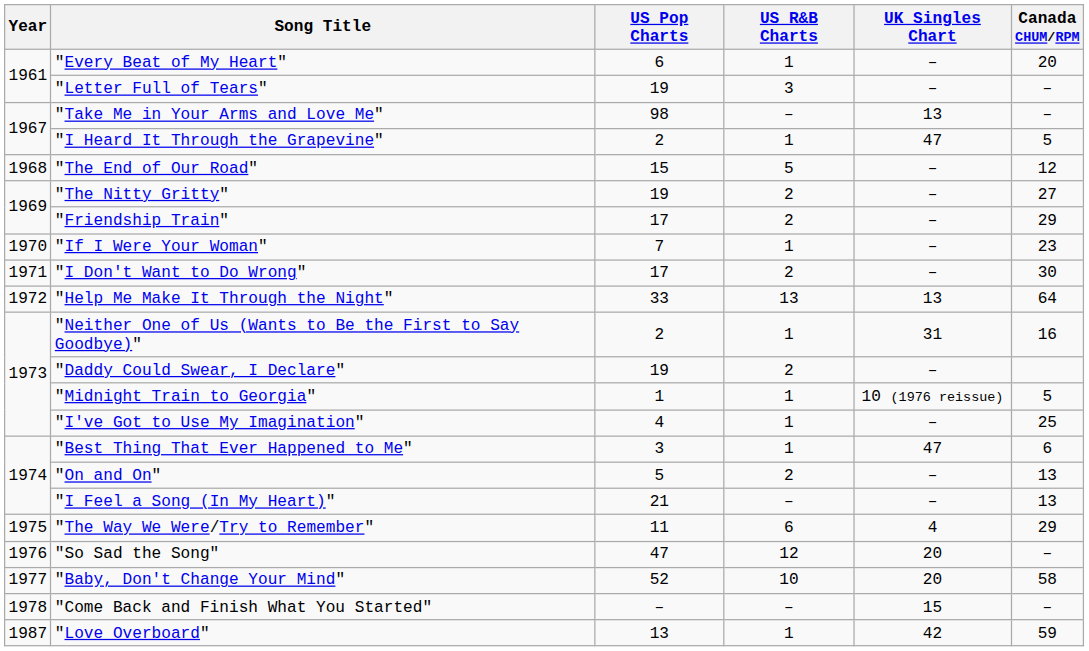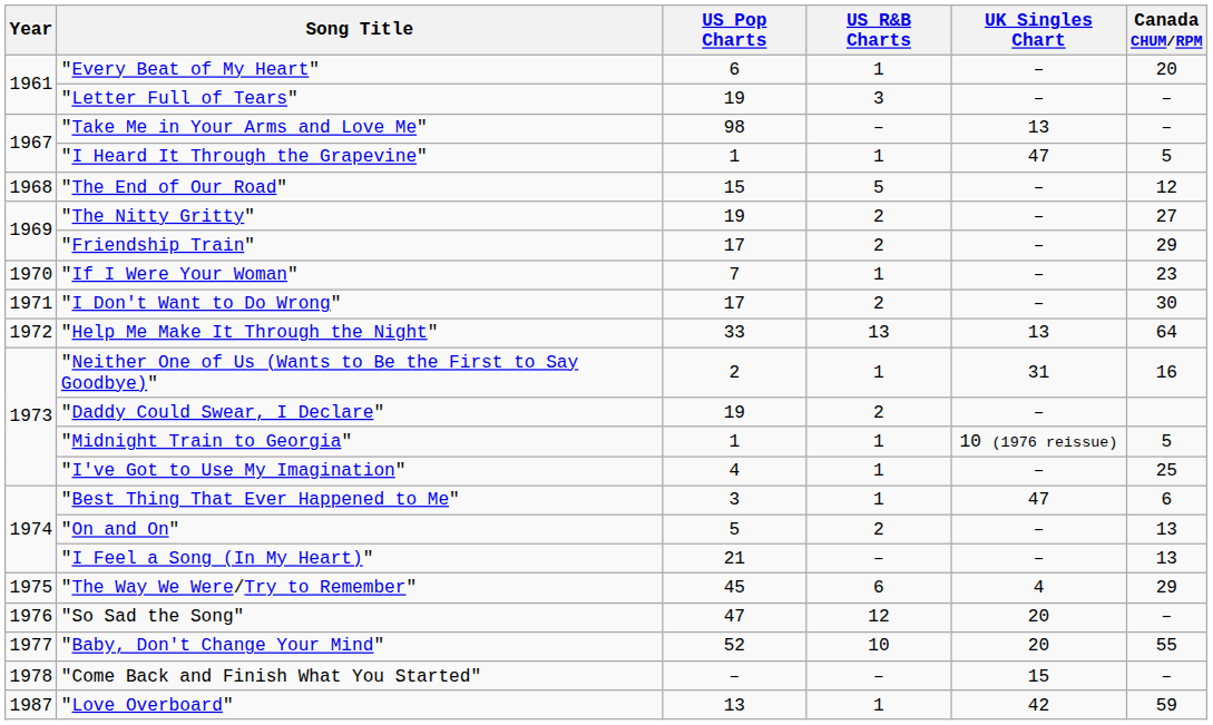"I Heard It Through the Grapevine" | US Pop Charts: 2 -> 1
"The Way We Were/Try to Remember" | US Pop Charts: 11 -> 45
"Baby, Don't Change Your Mind" | Canada CHUM/RPM: 58 -> 55
